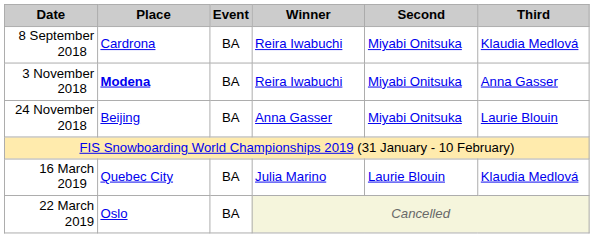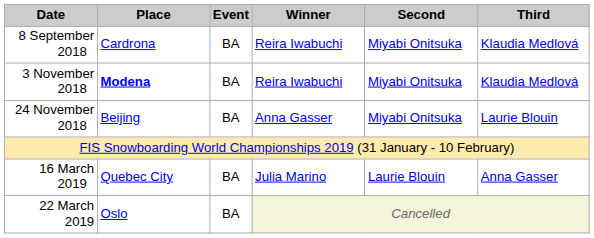3 November 2018 | Third: Anna Gasser -> Klaudia Medlová
16 March 2019 | Third: Klaudia Medlová -> Anna Gasser
